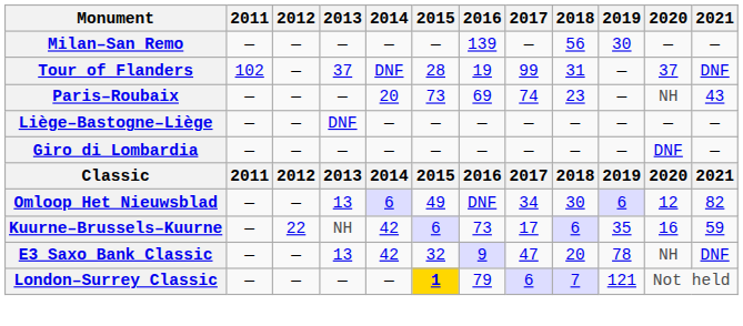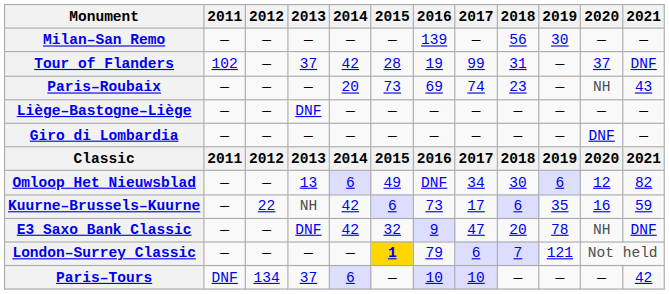Tour of Flanders | 2014: DNF -> 42
E3 Saxo Bank Classic | 2013: 13 -> DNF
+ row: Paris–Tours | DNF | 134 | 37 | 6 | — | 10 | 10 | — | — | — | 42
